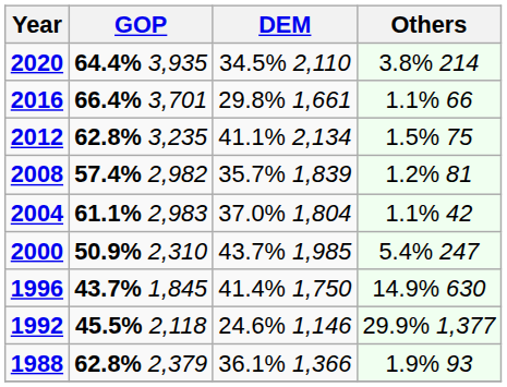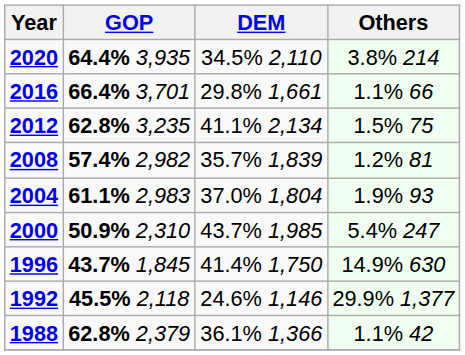2004 | Others: 1.1% 42 -> 1.9% 93
1988 | Others: 1.9% 93 -> 1.1% 42
